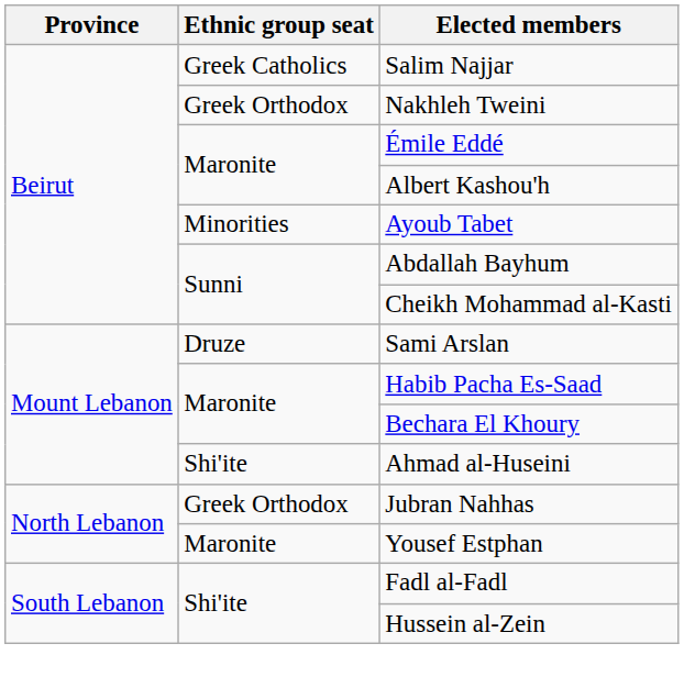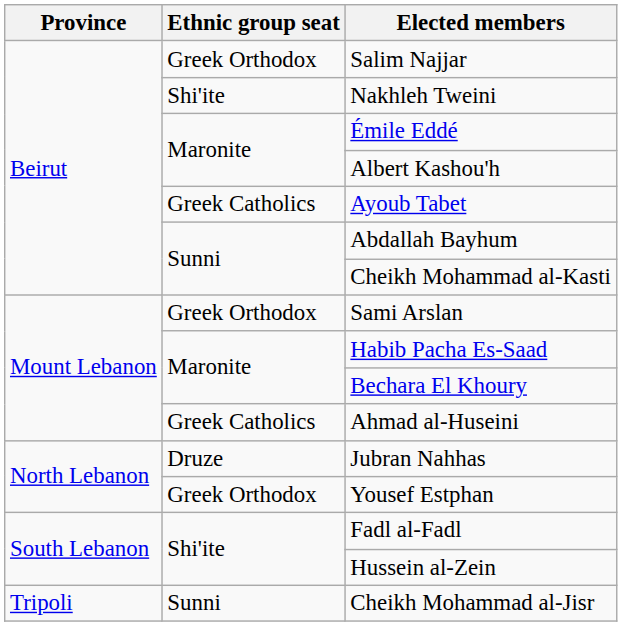Salim Najjar | Ethnic group seat: Greek Catholics -> Greek Orthodox
Nakhleh Tweini | Ethnic group seat: Greek Orthodox -> Shi'ite
Ayoub Tabet | Ethnic group seat: Minorities -> Greek Catholics
Sami Arslan | Ethnic group seat: Druze -> Greek Orthodox
Ahmad al-Huseini | Ethnic group seat: Shi'ite -> Greek Catholics
Jubran Nahhas | Ethnic group seat: Greek Orthodox -> Druze
Yousef Estphan | Ethnic group seat: Maronite -> Greek Orthodox
+ row: Tripoli | Sunni | Cheikh Mohammad al-Jisr
